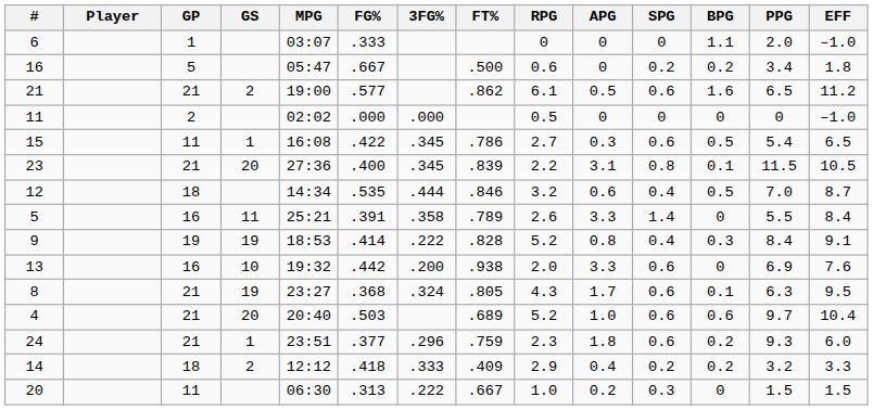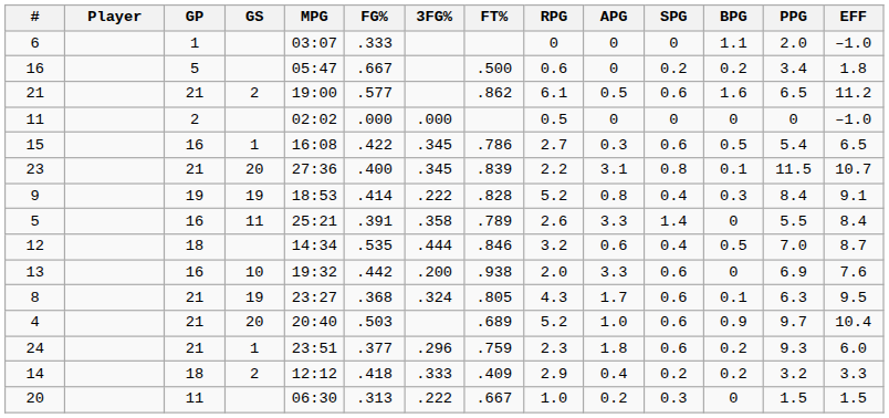15 | GP: 11 -> 16
23 | EFF: 10.5 -> 10.7
rows swapped: 12 <-> 9
4 | BPG: 0.6 -> 0.9
